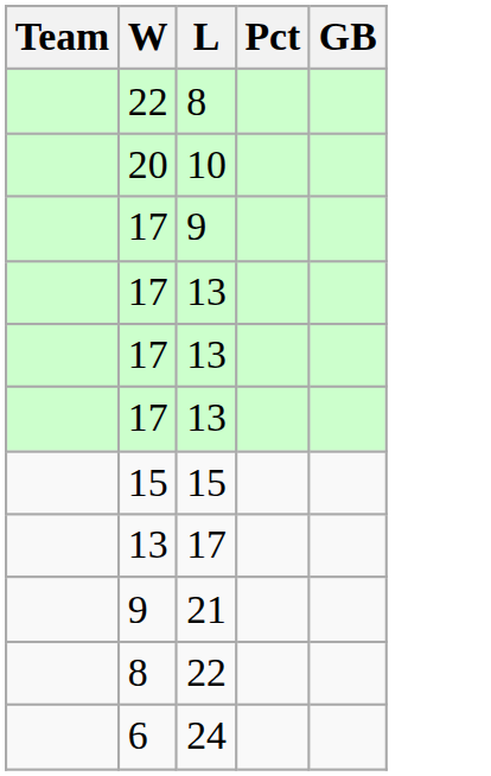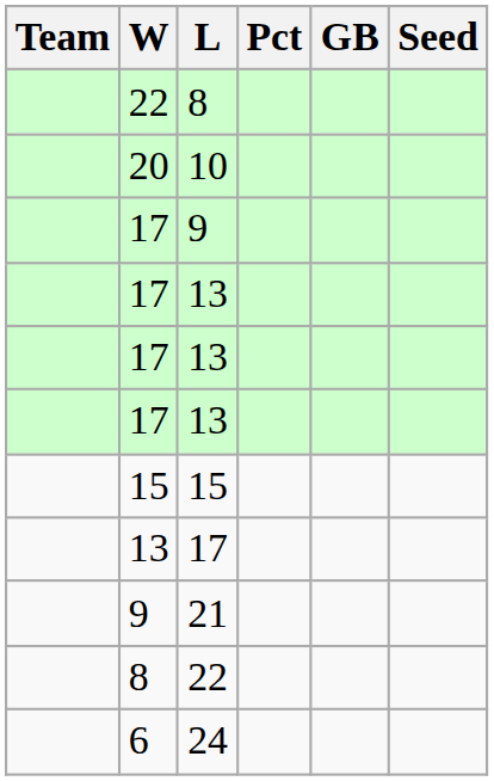+ column: Seed
